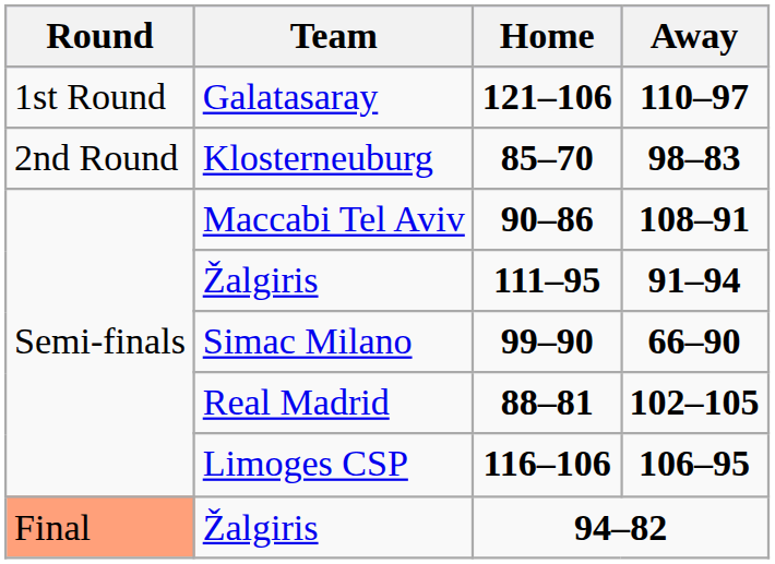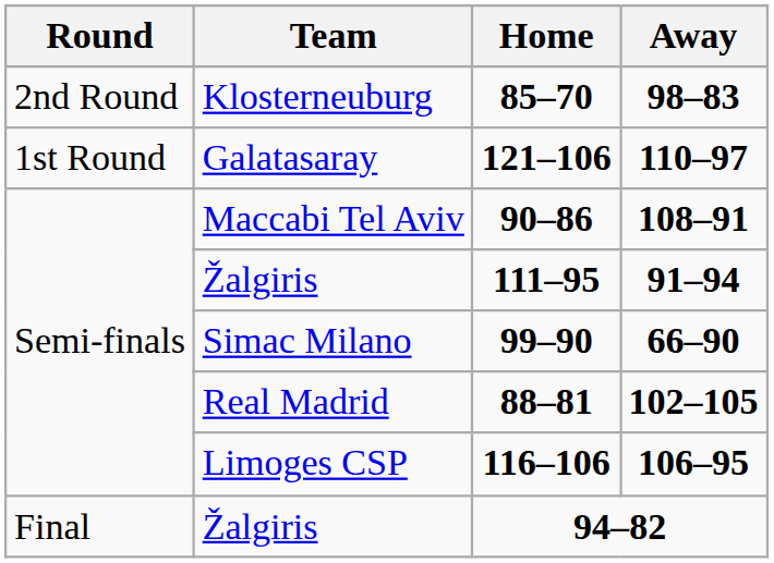rows swapped: 121–106 <-> 85–70
94–82 | Round: lightsalmon background -> no background
